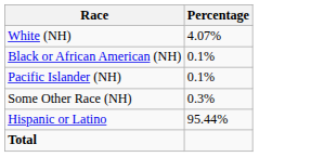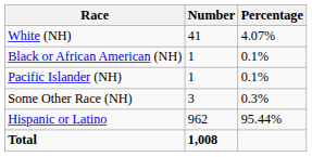+ column: Number | 41 | 1 | 1 | 3 | 962 | 1,008
